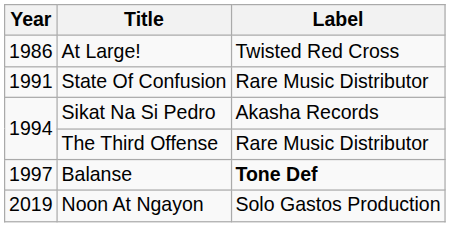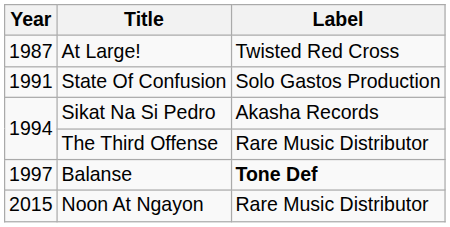At Large! | Year: 1986 -> 1987
State Of Confusion | Label: Rare Music Distributor -> Solo Gastos Production
Noon At Ngayon | Year: 2019 -> 2015
Noon At Ngayon | Label: Solo Gastos Production -> Rare Music Distributor
